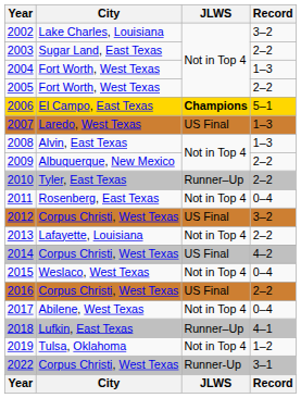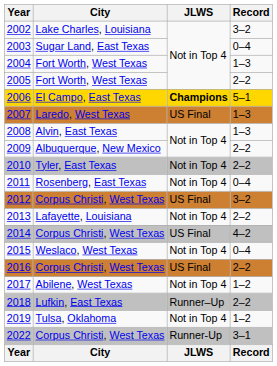2003 | Record: 2–2 -> 0–4
2010 | JLWS: Runner–Up -> Not in Top 4
2017 | Record: 0–4 -> 1–2
2018 | Record: 4–1 -> 2–2
